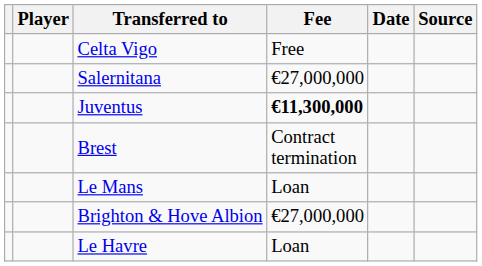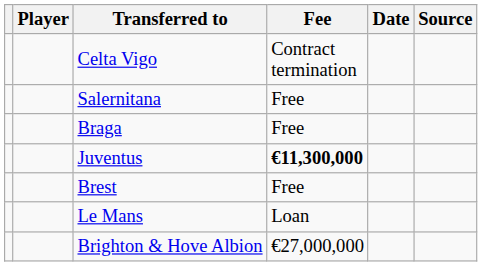Celta Vigo | Fee: Free -> Contract termination
Salernitana | Fee: €27,000,000 -> Free
+ row: Braga | Free
Brest | Fee: Contract termination -> Free
- row: Le Havre | Loan
